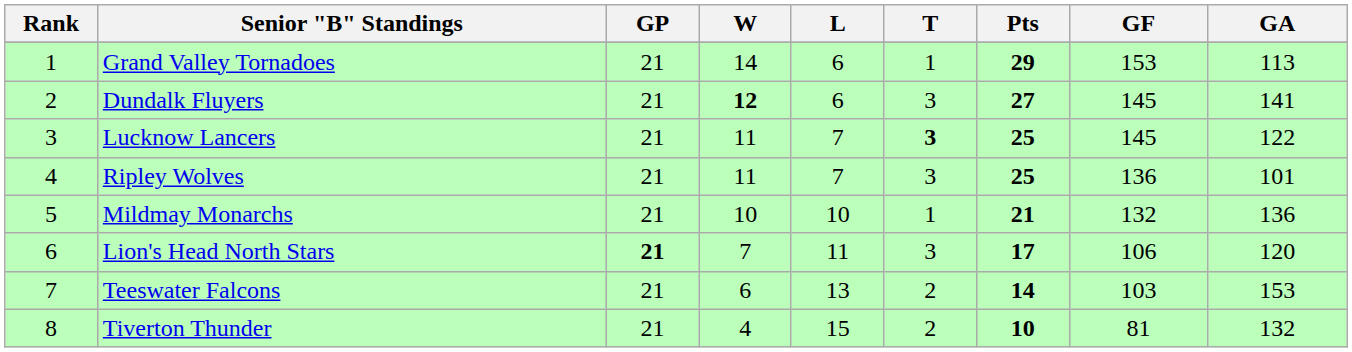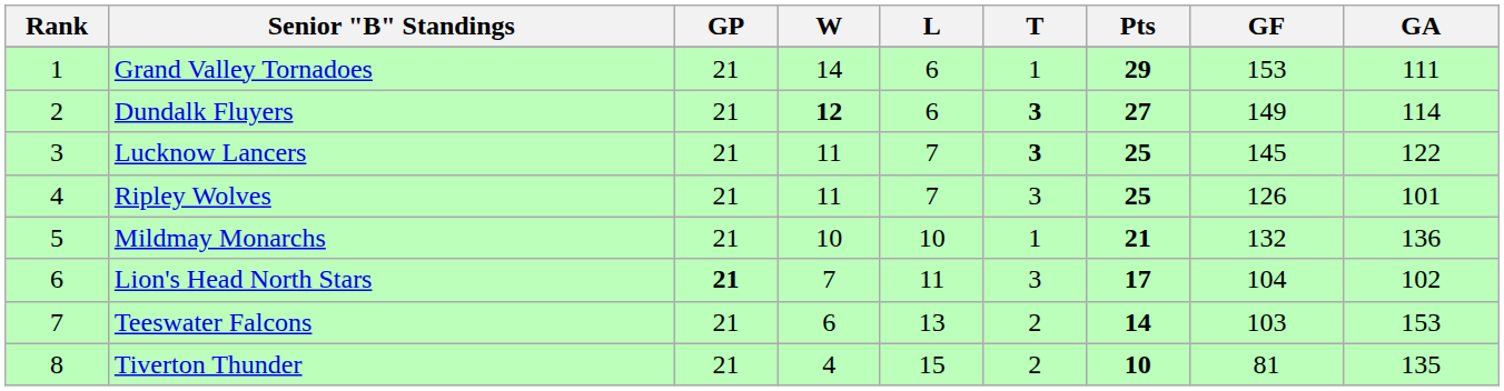Grand Valley Tornadoes | GA: 113 -> 111
Dundalk Fluyers | T: normal -> bold
Dundalk Fluyers | GF: 145 -> 149
Dundalk Fluyers | GA: 141 -> 114
Ripley Wolves | GF: 136 -> 126
Lion's Head North Stars | GF: 106 -> 104
Lion's Head North Stars | GA: 120 -> 102
Tiverton Thunder | GA: 132 -> 135
